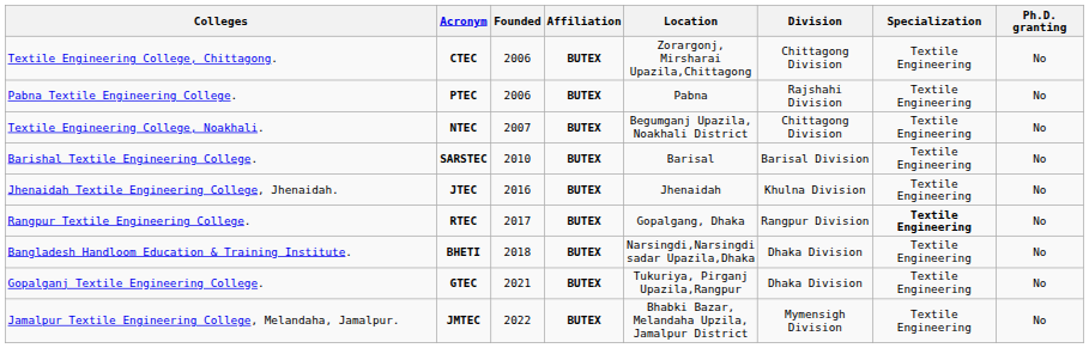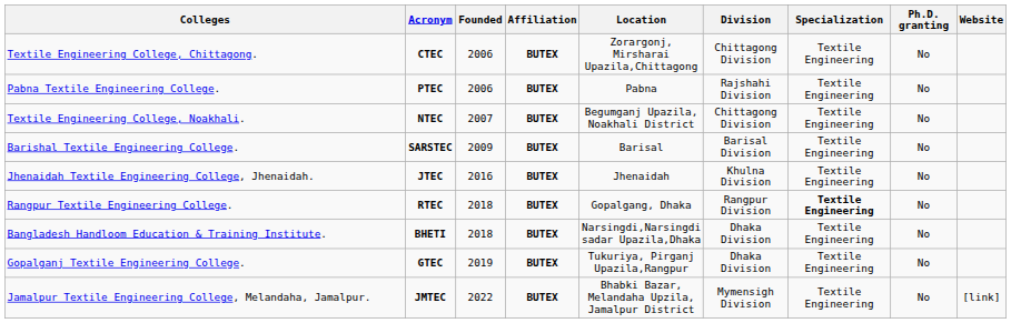+ column: Website | [link]
Barishal Textile Engineering College. | Founded: 2010 -> 2009
Rangpur Textile Engineering College. | Founded: 2017 -> 2018
Gopalganj Textile Engineering College. | Founded: 2021 -> 2019
